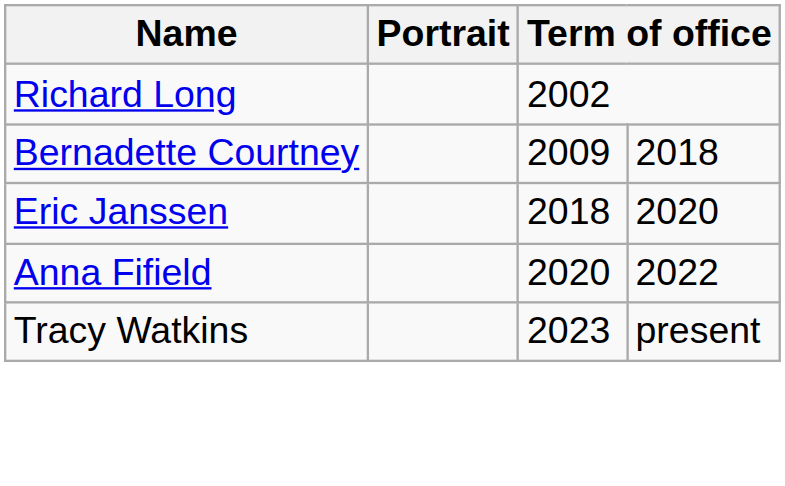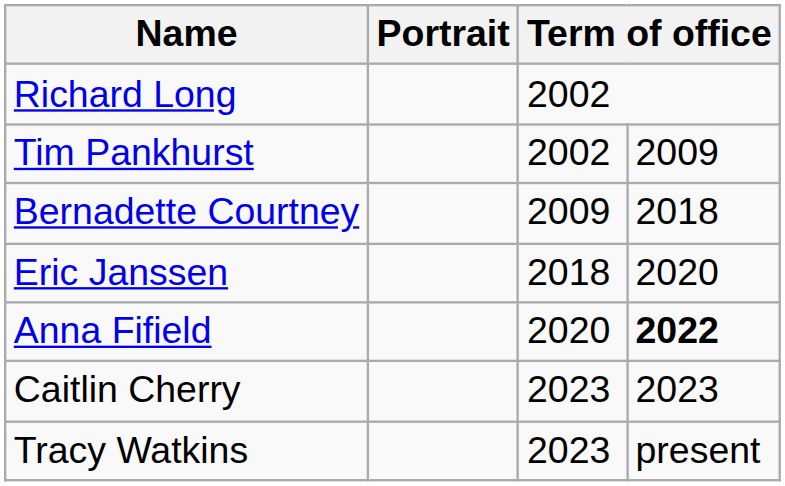+ row: Tim Pankhurst | 2002 | 2009
Anna Fifield | column 4: normal -> bold
+ row: Caitlin Cherry | 2023 | 2023
